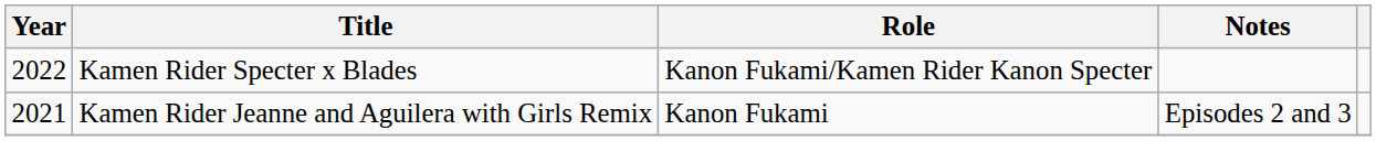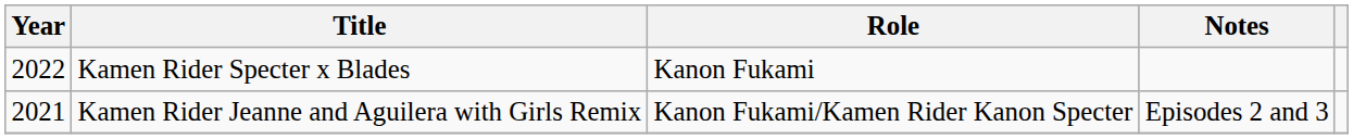Kamen Rider Specter x Blades | Role: Kanon Fukami/Kamen Rider Kanon Specter -> Kanon Fukami
Kamen Rider Jeanne and Aguilera with Girls Remix | Role: Kanon Fukami -> Kanon Fukami/Kamen Rider Kanon Specter
